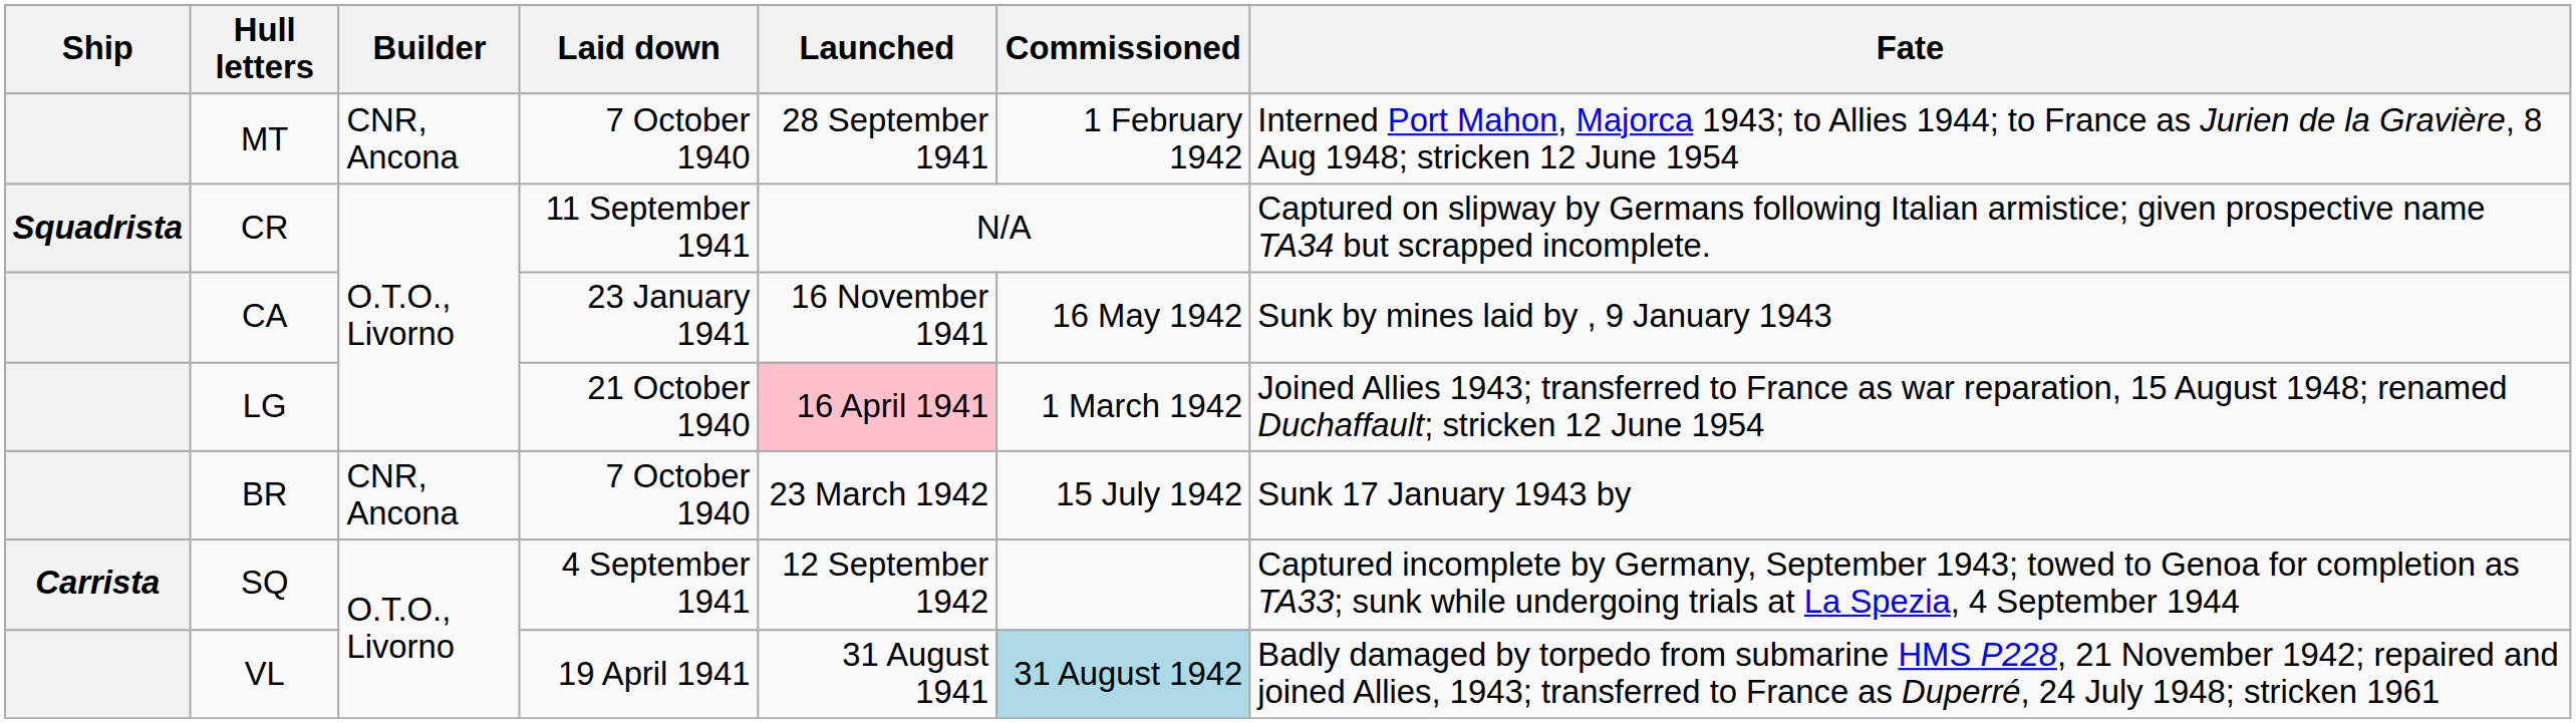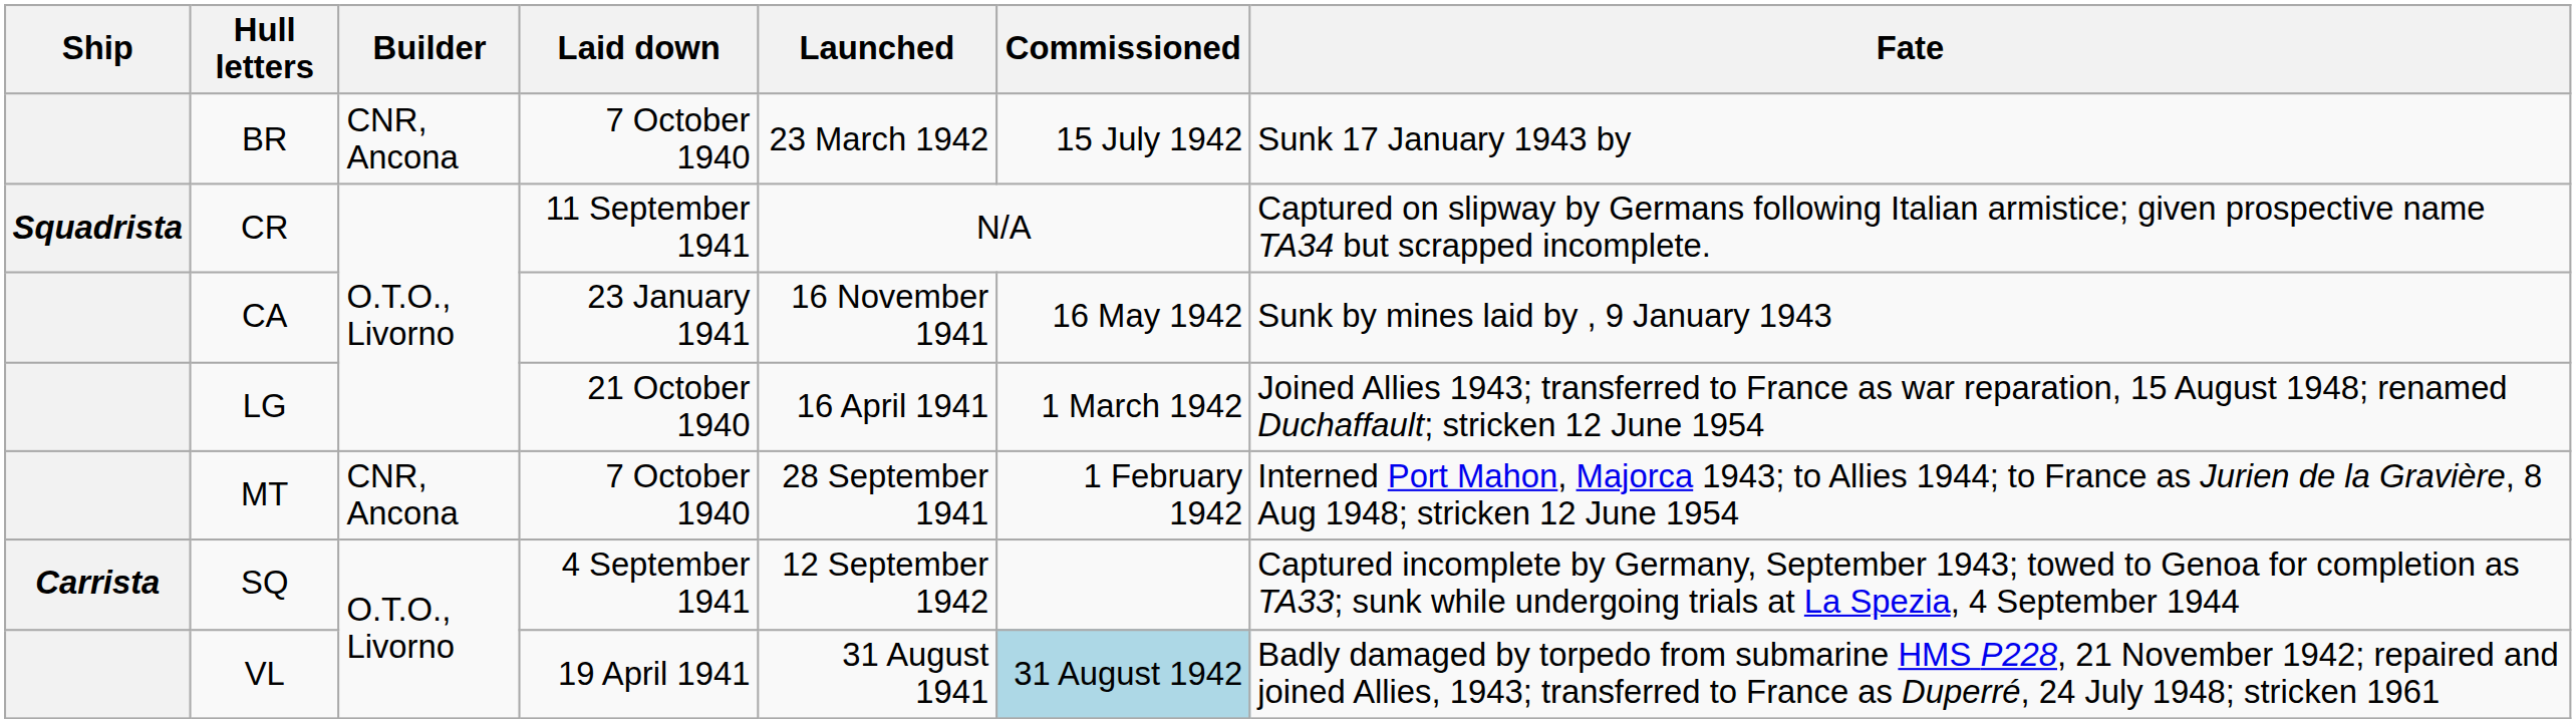rows swapped: BR <-> MT
LG | Launched: pink background -> no background
